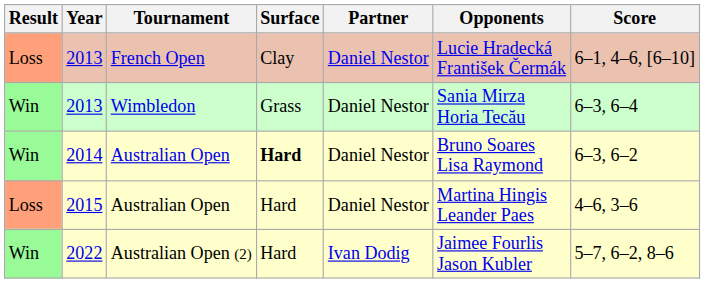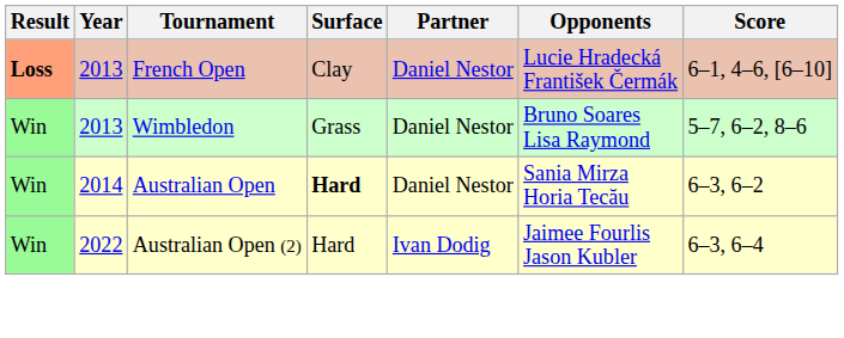2013 / French Open | Result: normal -> bold
2013 / Wimbledon | Opponents: Sania Mirza Horia Tecău -> Bruno Soares Lisa Raymond
2013 / Wimbledon | Score: 6–3, 6–4 -> 5–7, 6–2, 8–6
2014 | Opponents: Bruno Soares Lisa Raymond -> Sania Mirza Horia Tecău
- row: Loss | 2015 | Australian Open | Hard | Daniel Nestor | Martina Hingis Leander Paes | 4–6, 3–6
2022 | Score: 5–7, 6–2, 8–6 -> 6–3, 6–4
